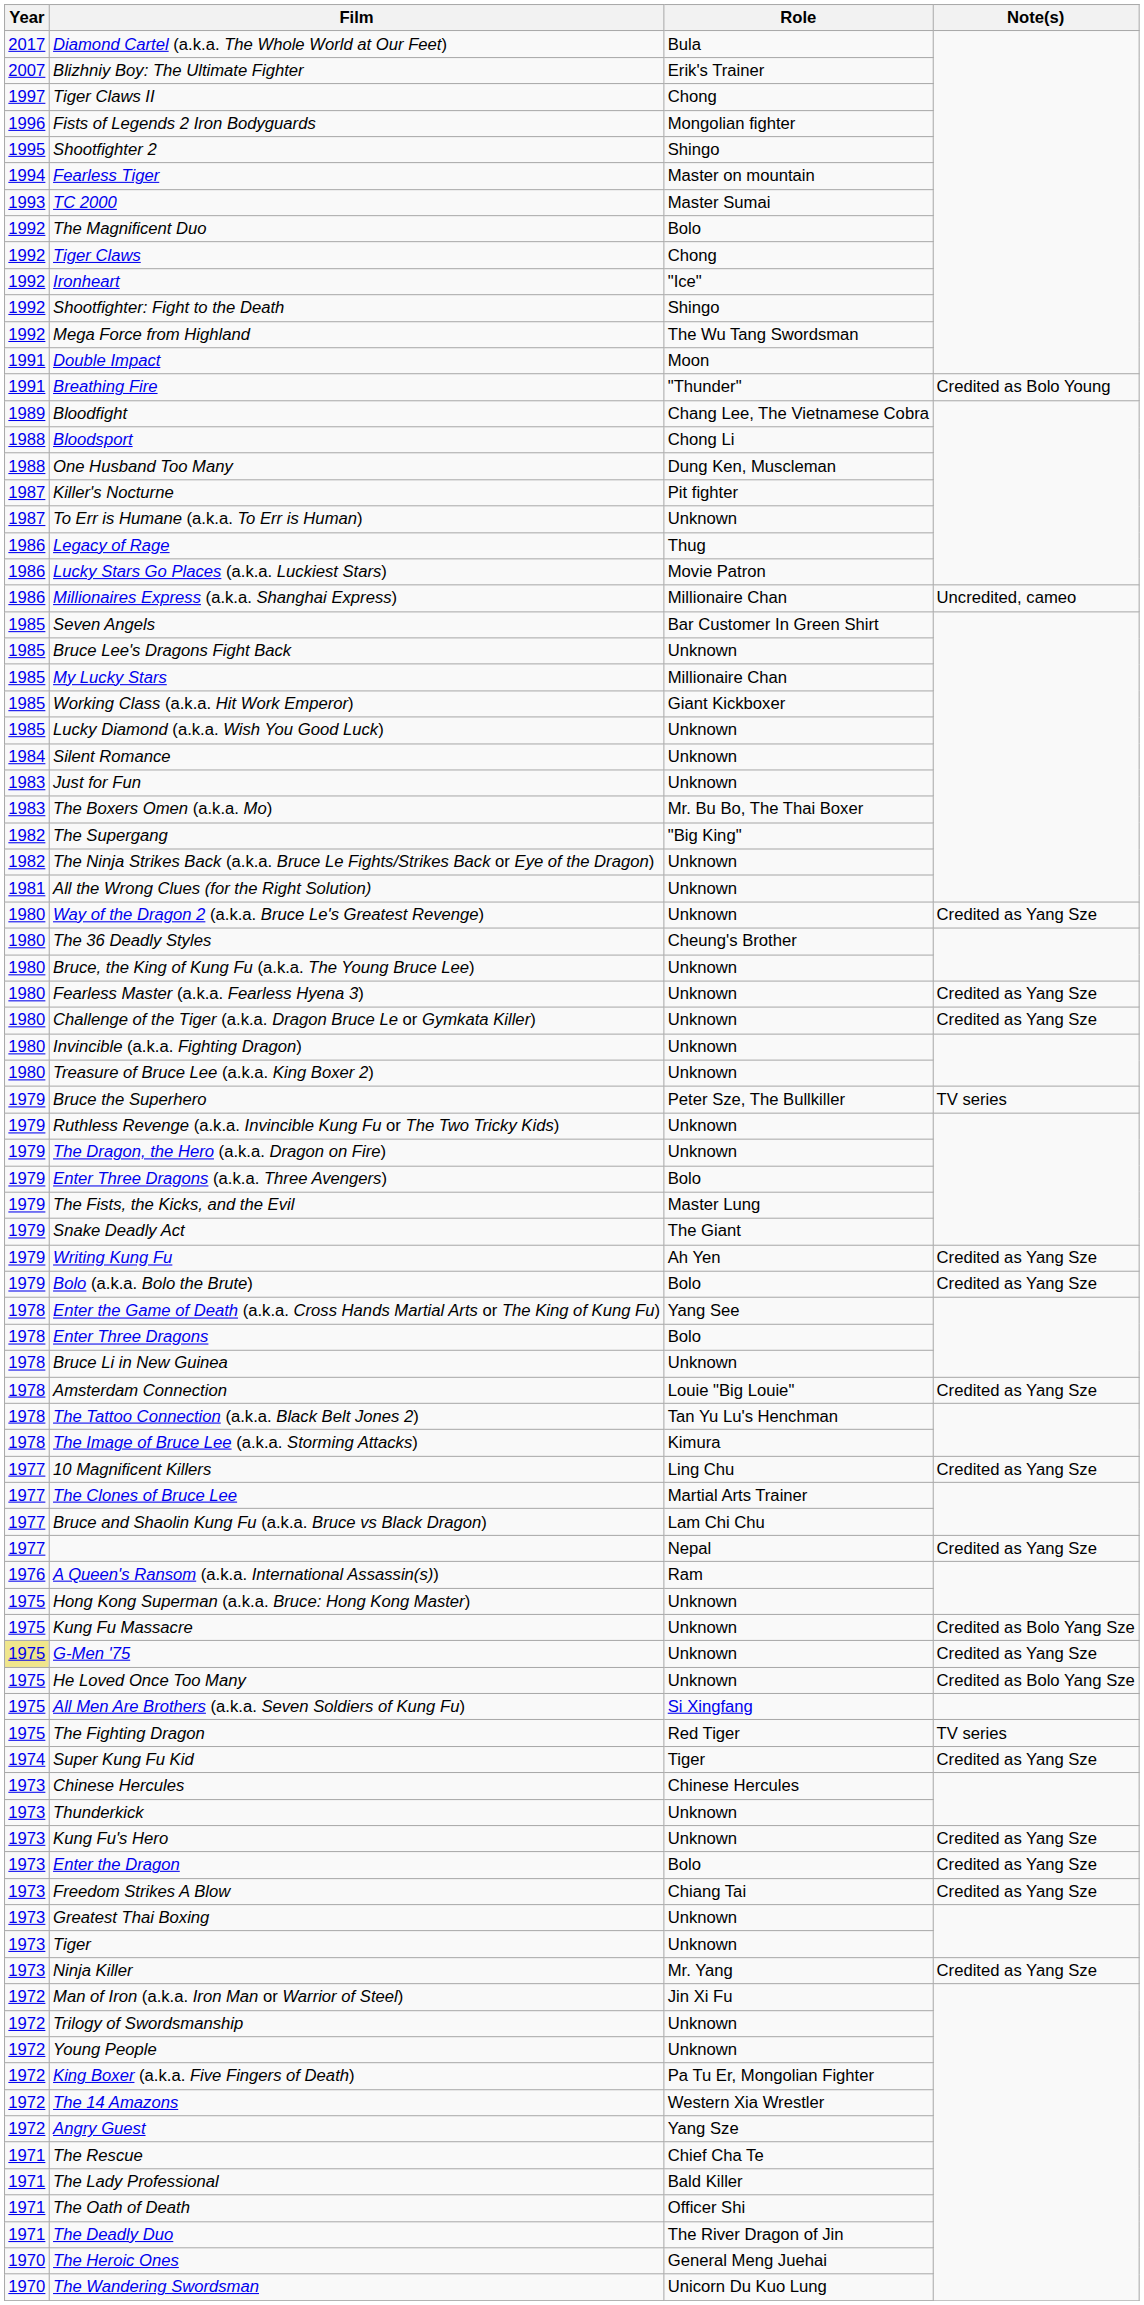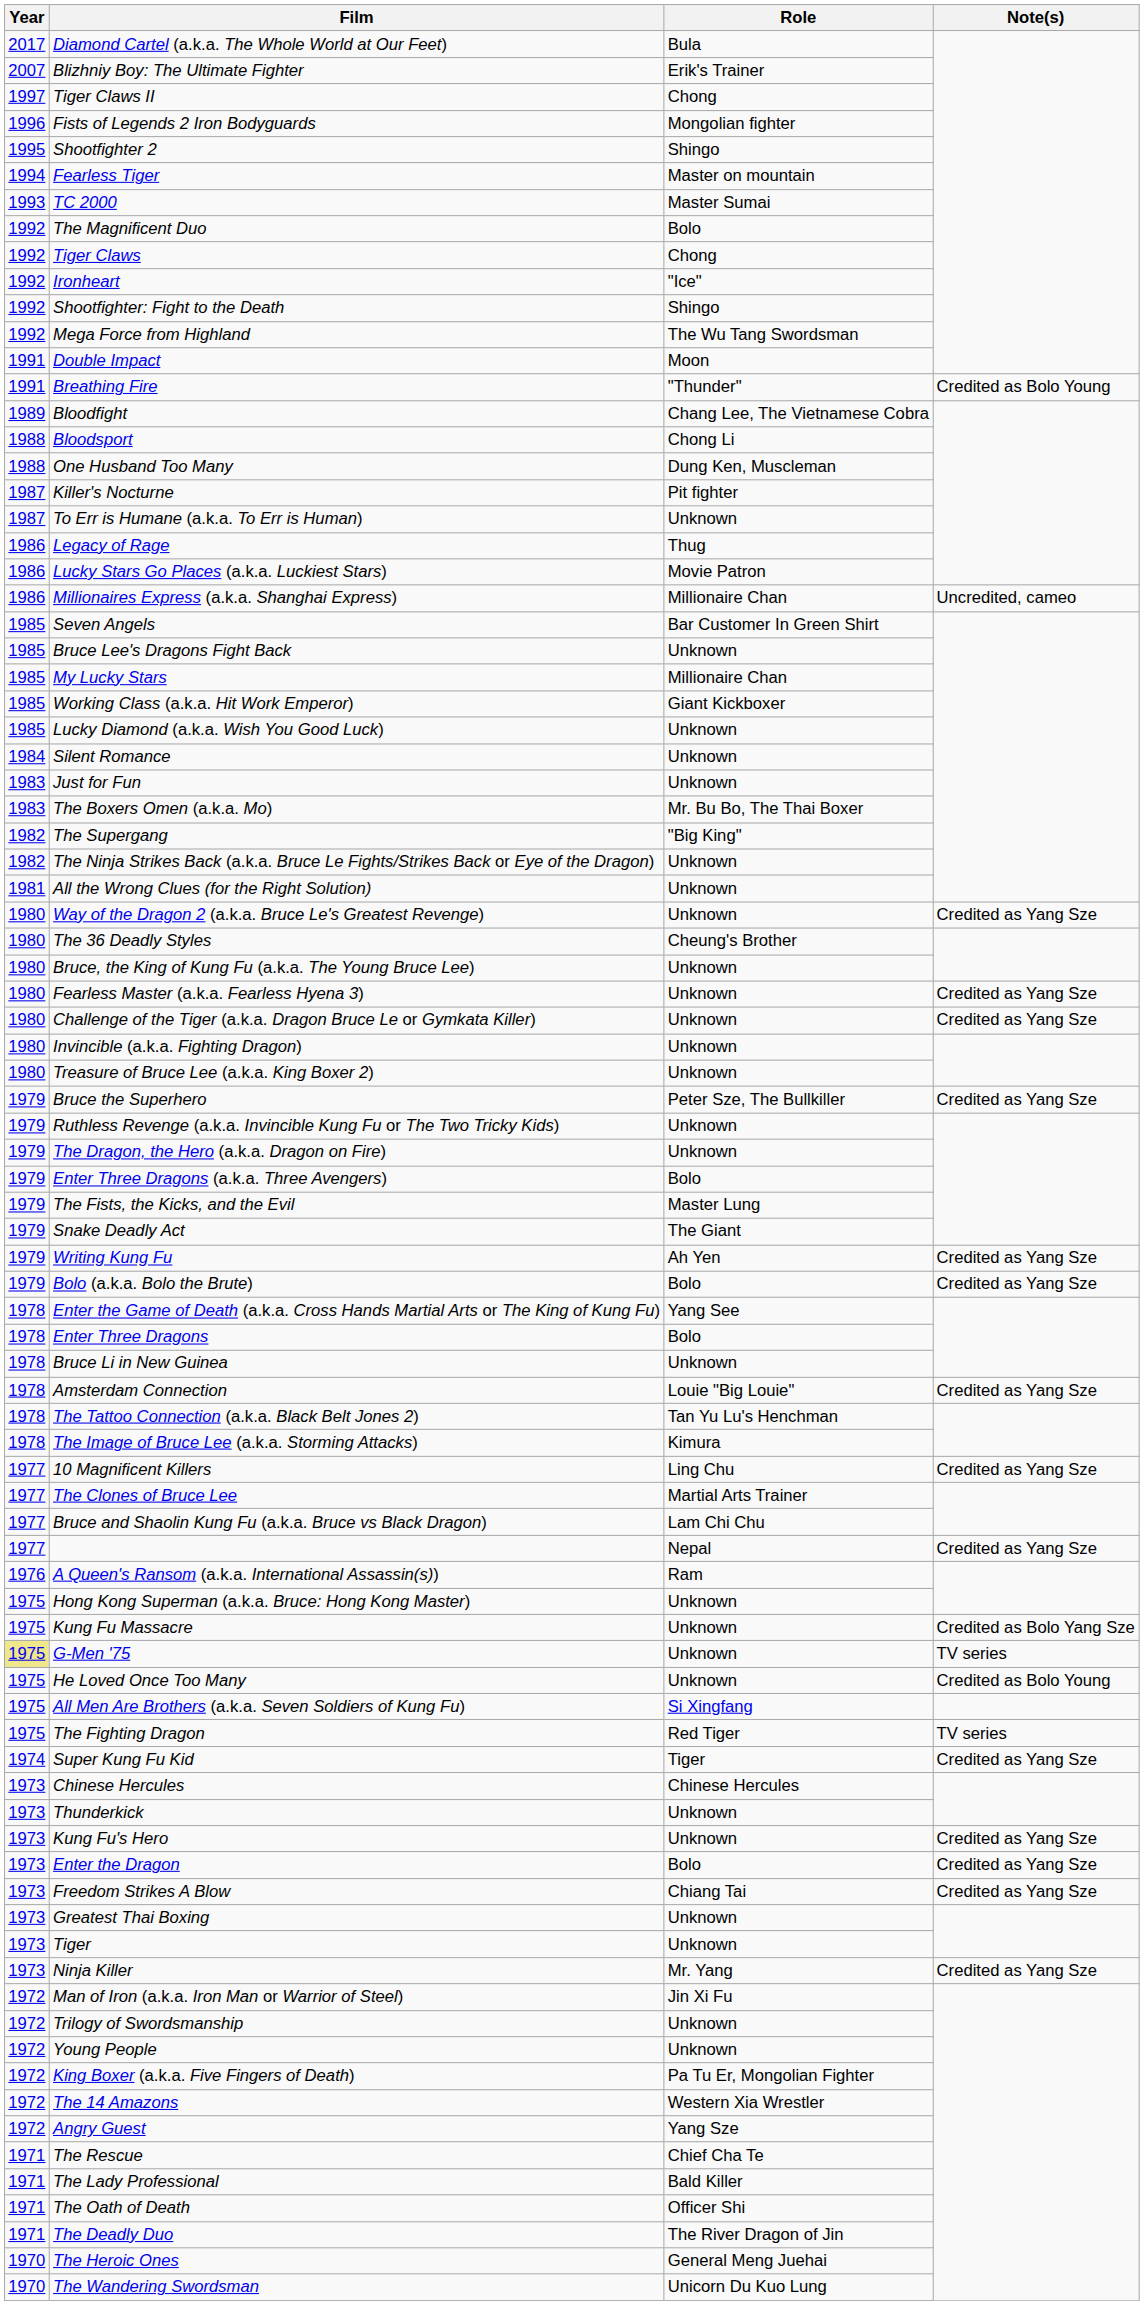Bruce the Superhero | Note(s): TV series -> Credited as Yang Sze
G-Men '75 | Note(s): Credited as Yang Sze -> TV series
He Loved Once Too Many | Note(s): Credited as Bolo Yang Sze -> Credited as Bolo Young
